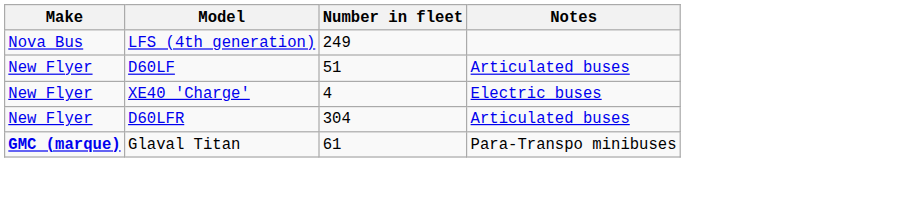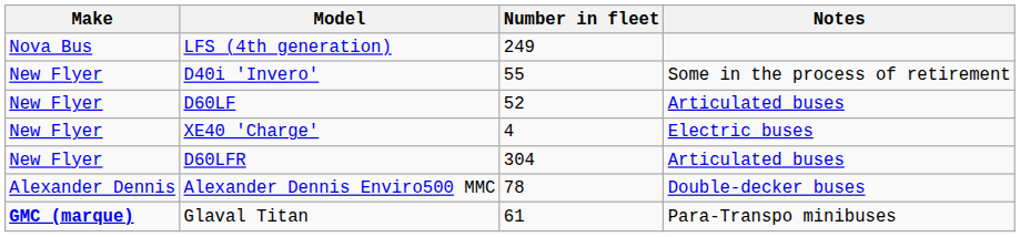+ row: New Flyer | D40i 'Invero' | 55 | Some in the process of retirement
D60LF | Number in fleet: 51 -> 52
+ row: Alexander Dennis | Alexander Dennis Enviro500 MMC | 78 | Double-decker buses
